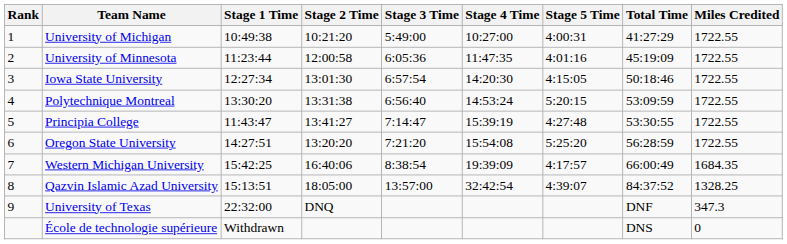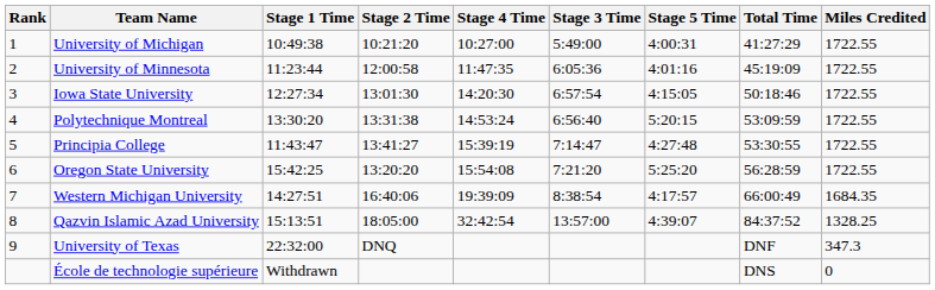columns swapped: Stage 3 Time <-> Stage 4 Time
Oregon State University | Stage 1 Time: 14:27:51 -> 15:42:25
Western Michigan University | Stage 1 Time: 15:42:25 -> 14:27:51
